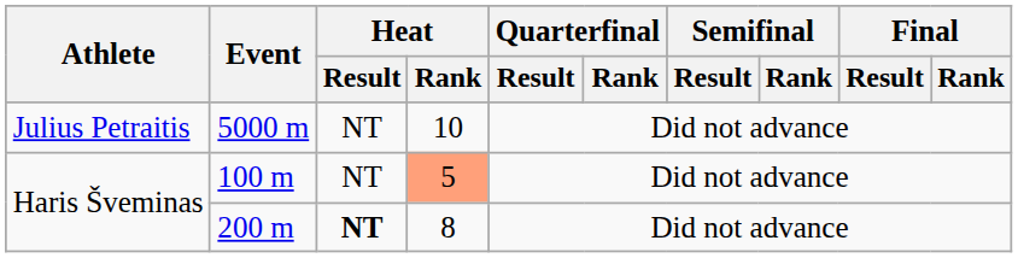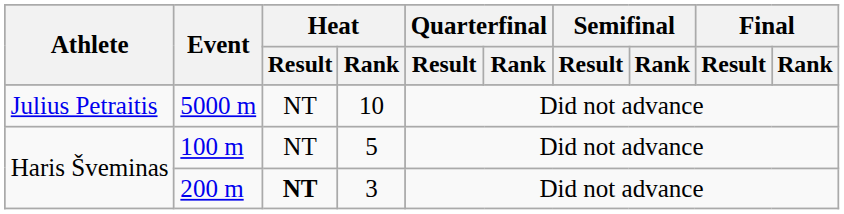100 m | Heat / Rank: lightsalmon background -> no background
200 m | Heat / Rank: 8 -> 3
